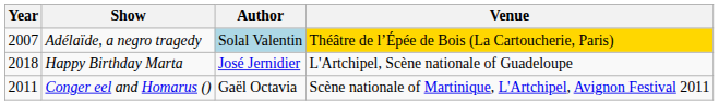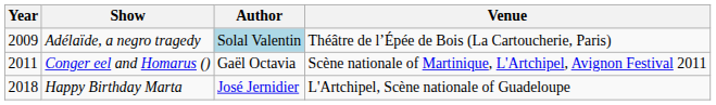Adélaïde, a negro tragedy | Year: 2007 -> 2009
Adélaïde, a negro tragedy | Venue: gold background -> no background
rows swapped: Conger eel and Homarus () <-> Happy Birthday Marta
